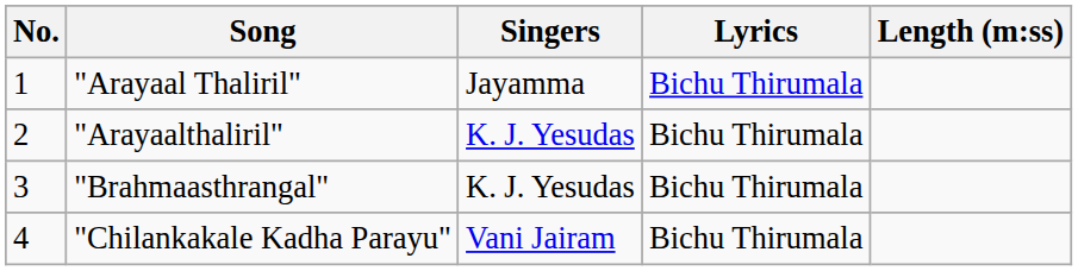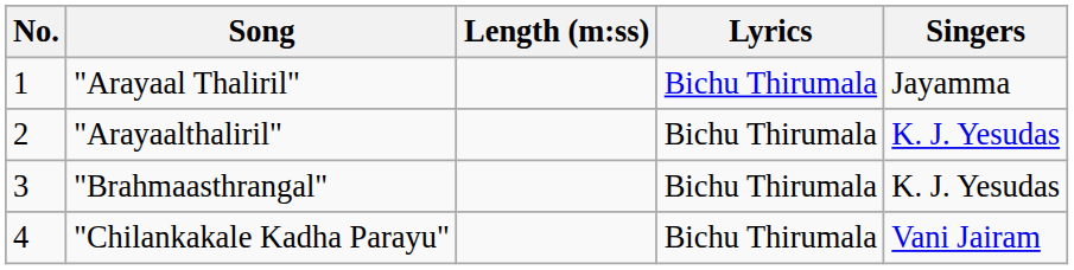columns swapped: Singers <-> Length (m:ss)
